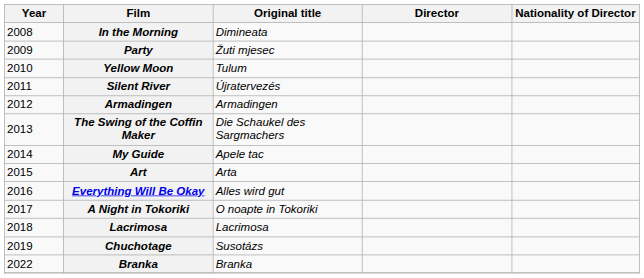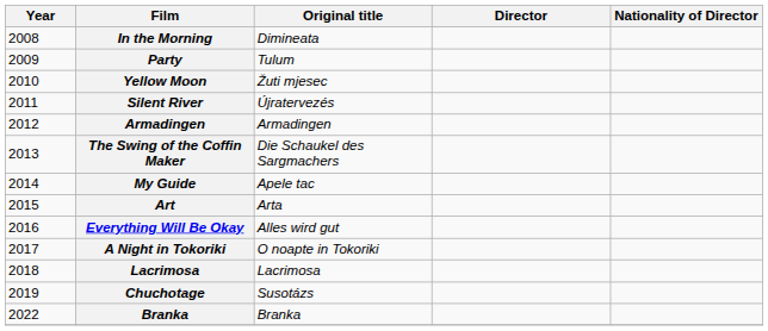Party | Original title: Žuti mjesec -> Tulum
Yellow Moon | Original title: Tulum -> Žuti mjesec
